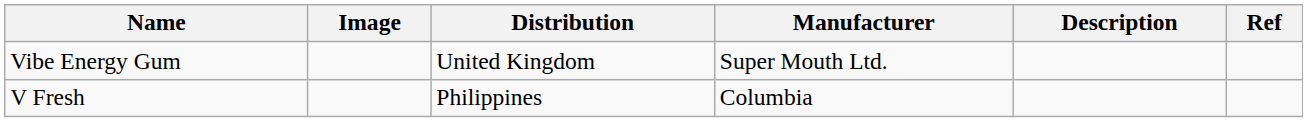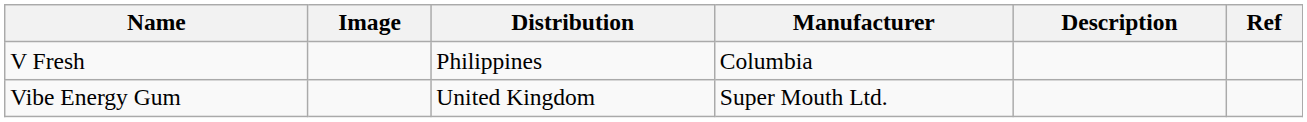rows swapped: V Fresh <-> Vibe Energy Gum
